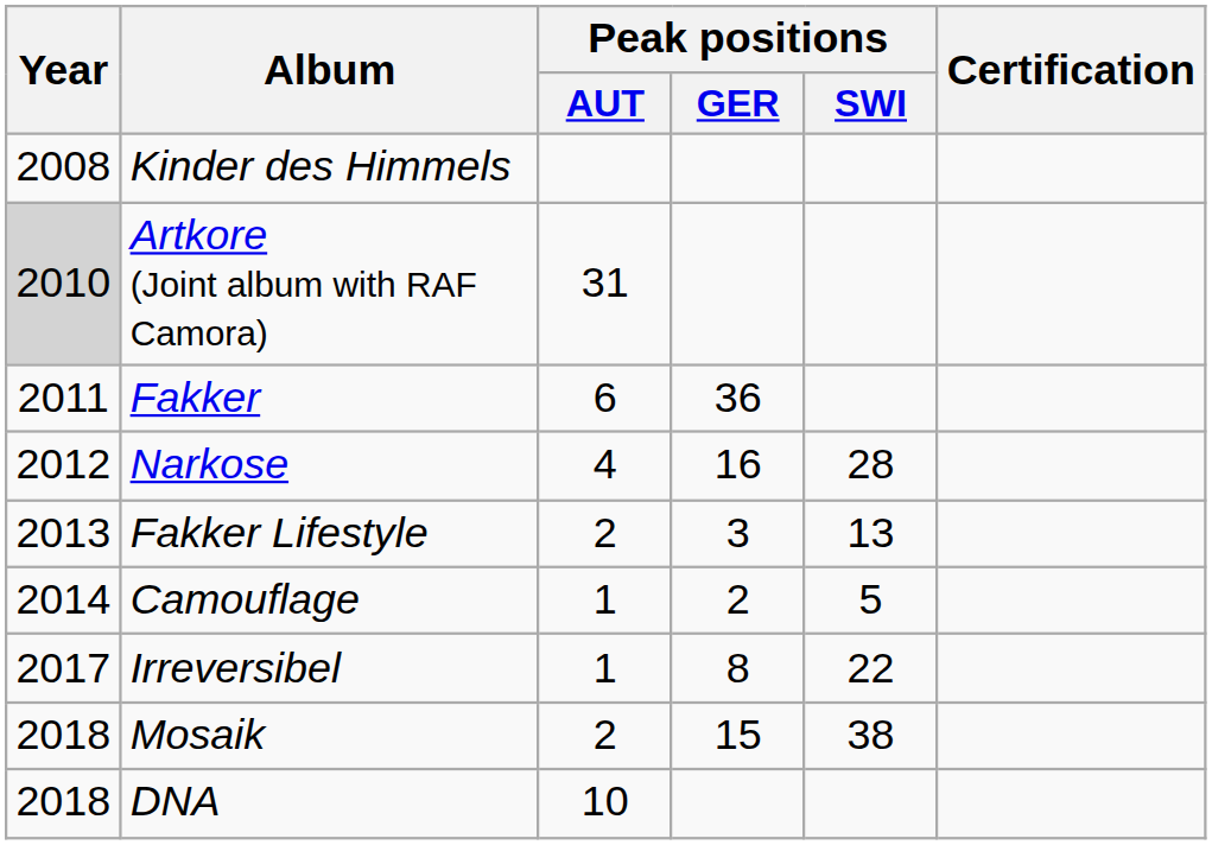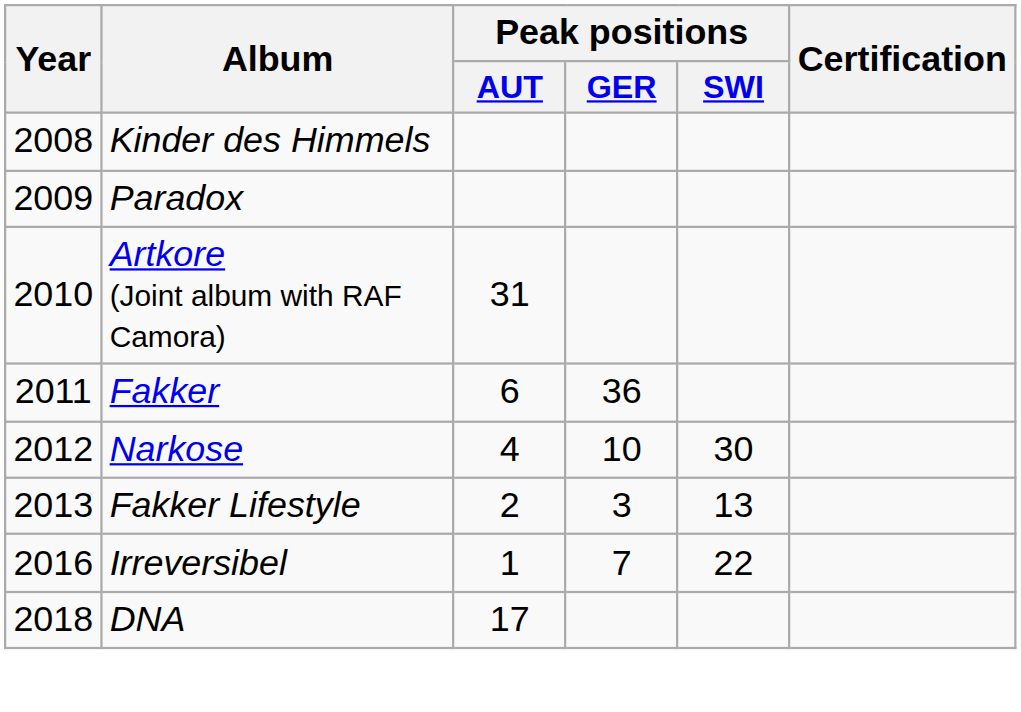+ row: 2009 | Paradox
Artkore (Joint album with RAF Camora) | Year: lightgrey background -> no background
Narkose | Peak positions / GER: 16 -> 10
Narkose | Peak positions / SWI: 28 -> 30
- row: 2014 | Camouflage | 1 | 2 | 5
Irreversibel | Year: 2017 -> 2016
Irreversibel | Peak positions / GER: 8 -> 7
- row: 2018 | Mosaik | 2 | 15 | 38
DNA | Peak positions / AUT: 10 -> 17
